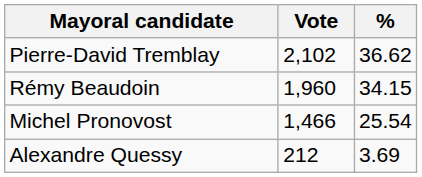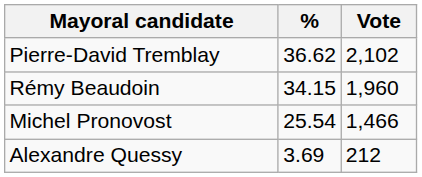columns swapped: Vote <-> %
